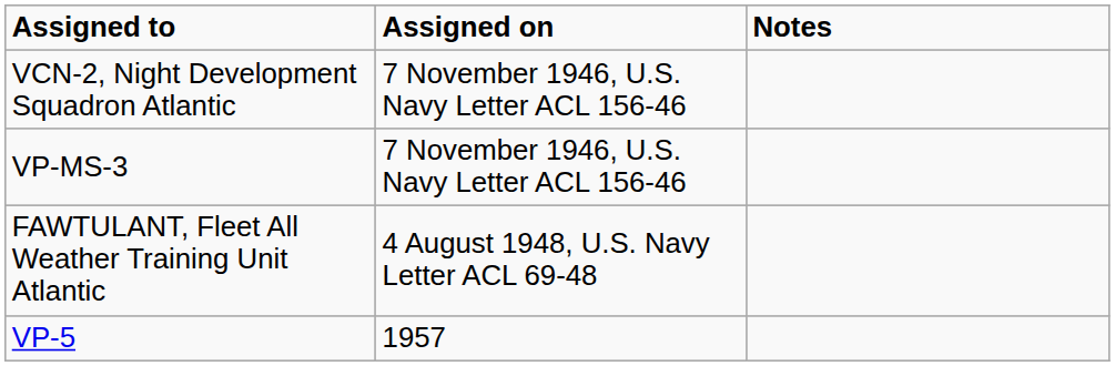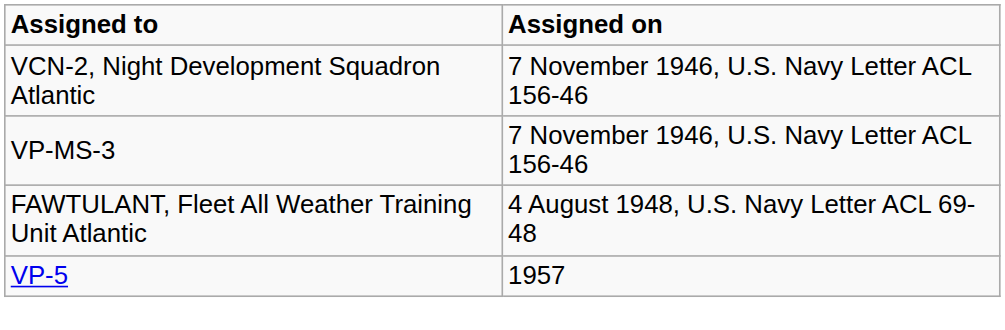- column: Notes
